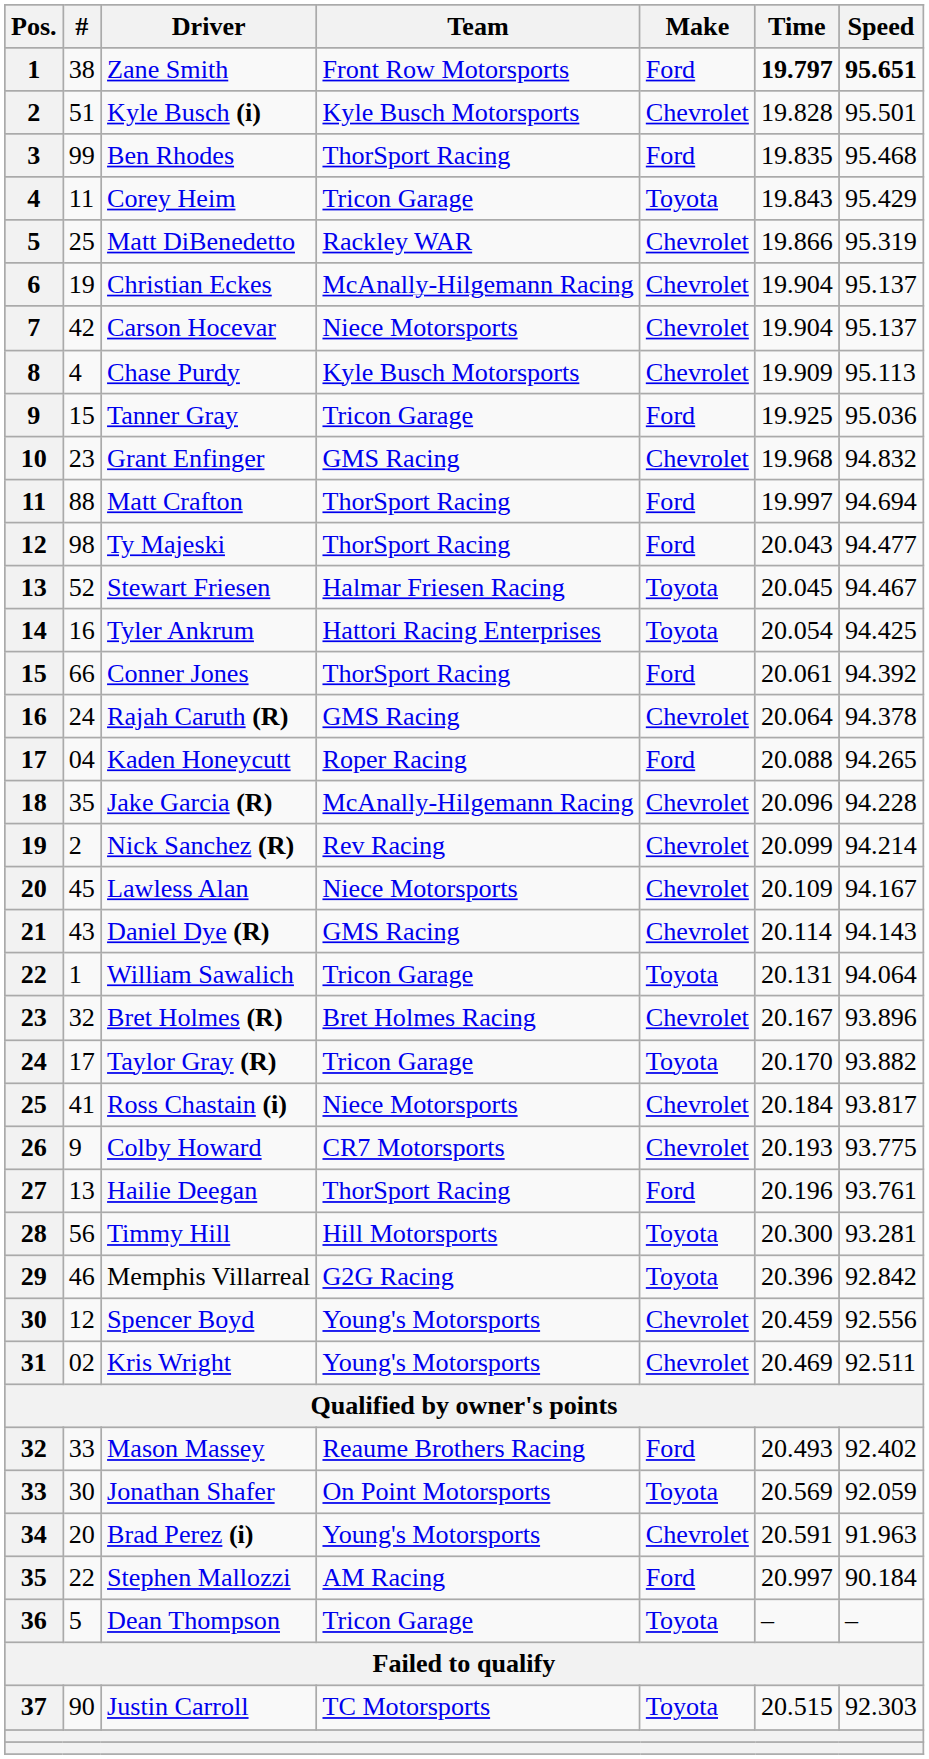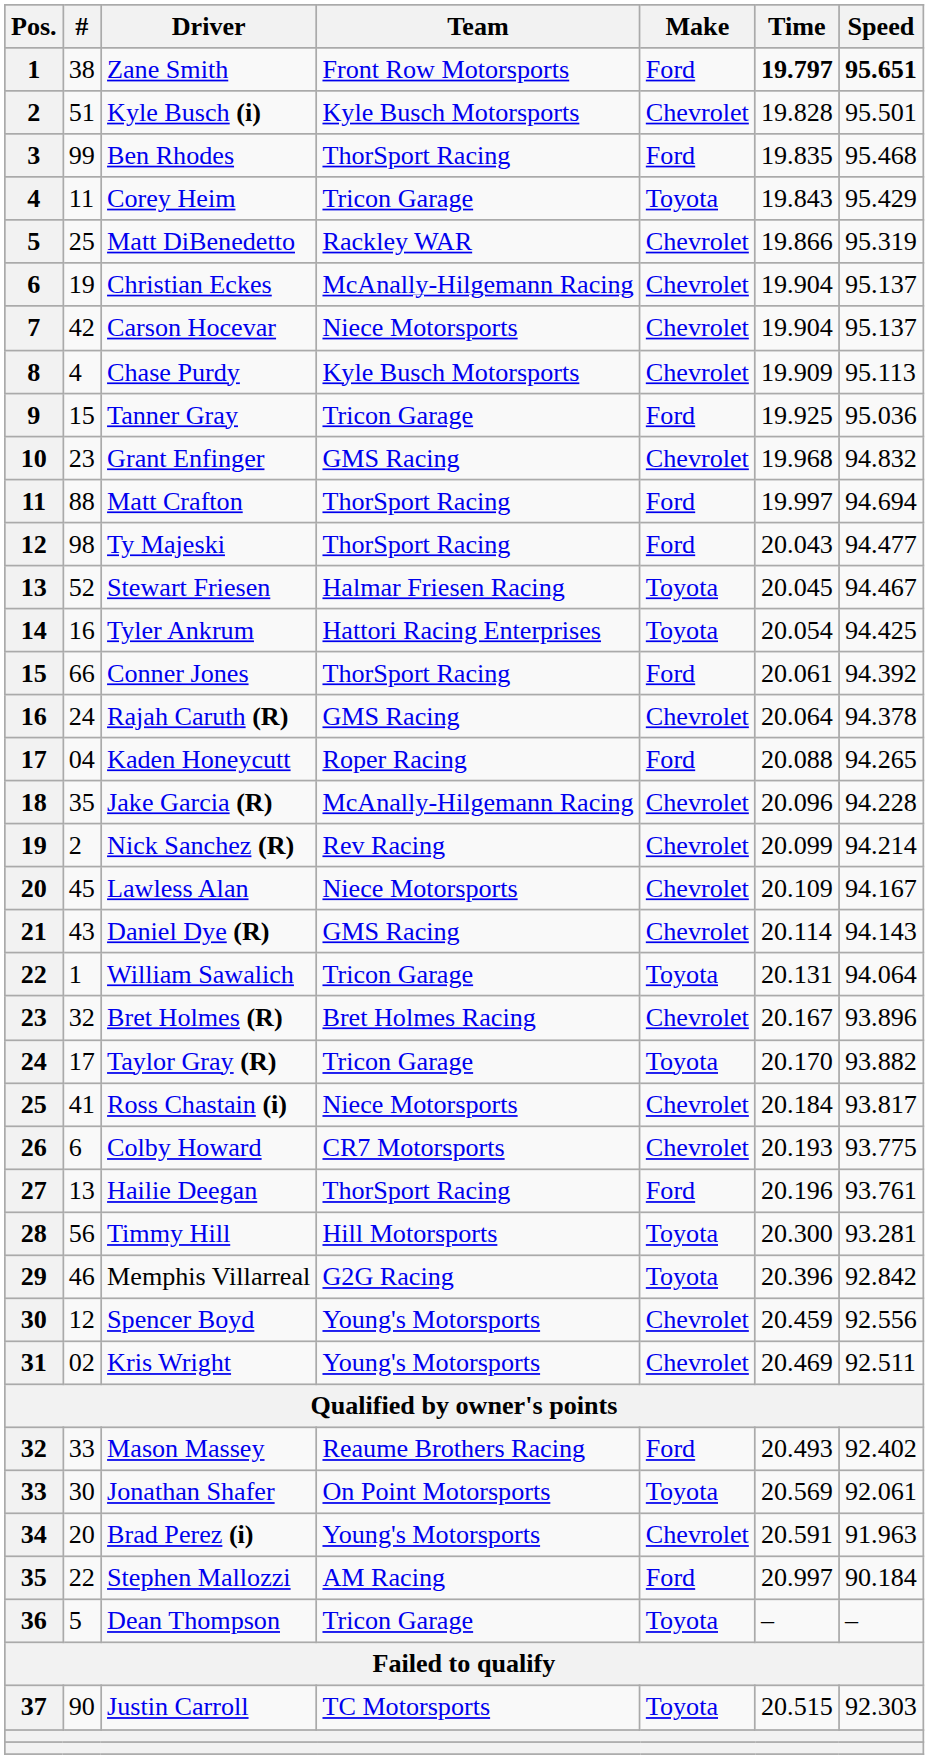Colby Howard | #: 9 -> 6
Jonathan Shafer | Speed: 92.059 -> 92.061
